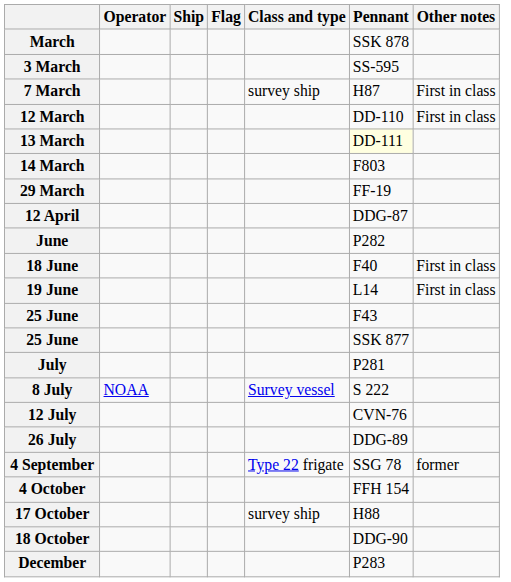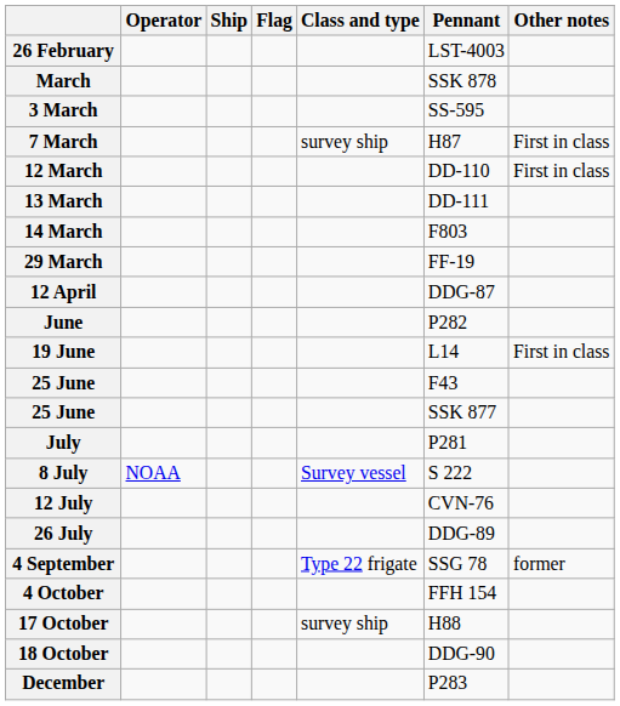+ row: 26 February | LST-4003
13 March | Pennant: lightyellow background -> no background
- row: 18 June | F40 | First in class
